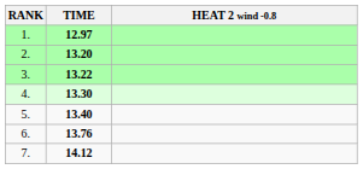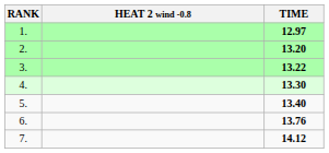columns swapped: HEAT 2 wind -0.8 <-> TIME
